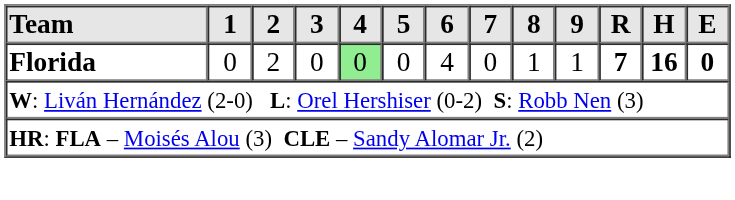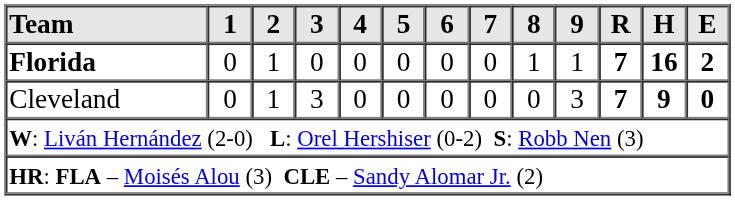Florida | 2: 2 -> 1
Florida | 4: lightgreen background -> no background
Florida | 6: 4 -> 0
Florida | E: 0 -> 2
+ row: Cleveland | 0 | 1 | 3 | 0 | 0 | 0 | 0 | 0 | 3 | 7 | 9 | 0
